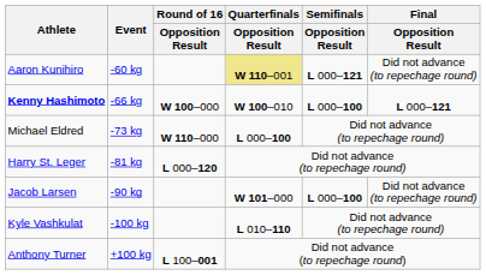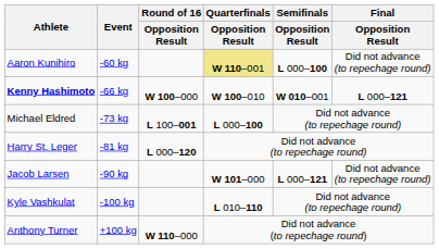Aaron Kunihiro | Semifinals / Opposition Result: L 000–121 -> L 000–100
Kenny Hashimoto | Semifinals / Opposition Result: L 000–100 -> W 010–001
Michael Eldred | Round of 16 / Opposition Result: W 110–000 -> L 100–001
Jacob Larsen | Semifinals / Opposition Result: L 000–100 -> L 000–121
Anthony Turner | Round of 16 / Opposition Result: L 100–001 -> W 110–000
